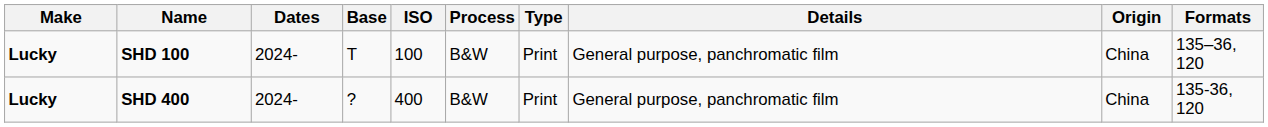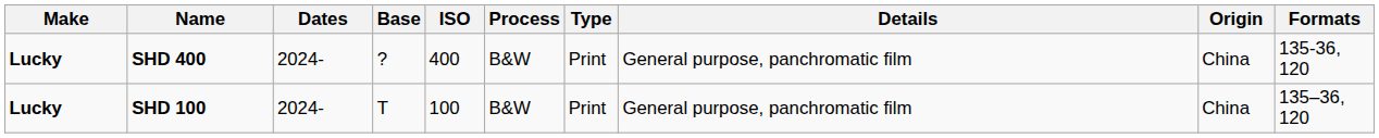rows swapped: SHD 100 <-> SHD 400
